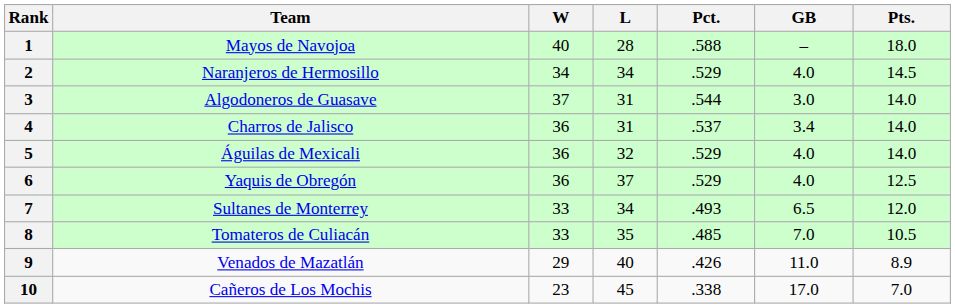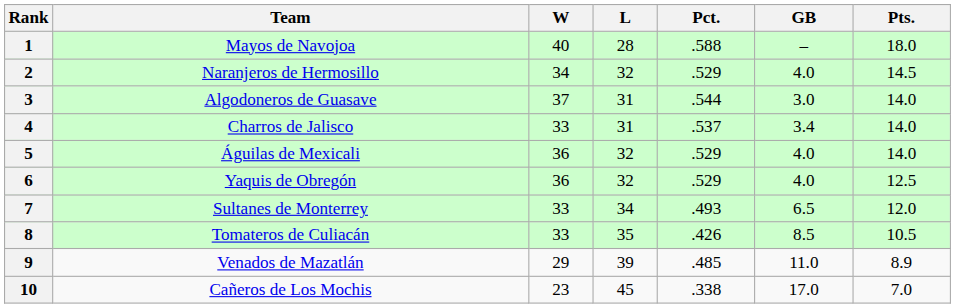2 | L: 34 -> 32
4 | W: 36 -> 33
6 | L: 37 -> 32
8 | Pct.: .485 -> .426
8 | GB: 7.0 -> 8.5
9 | L: 40 -> 39
9 | Pct.: .426 -> .485
